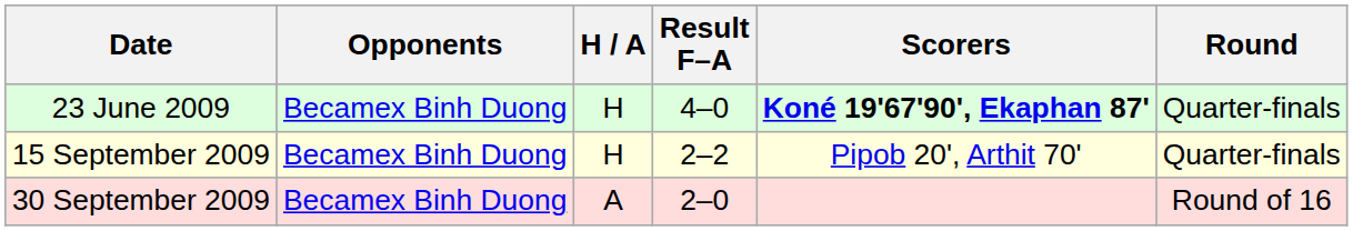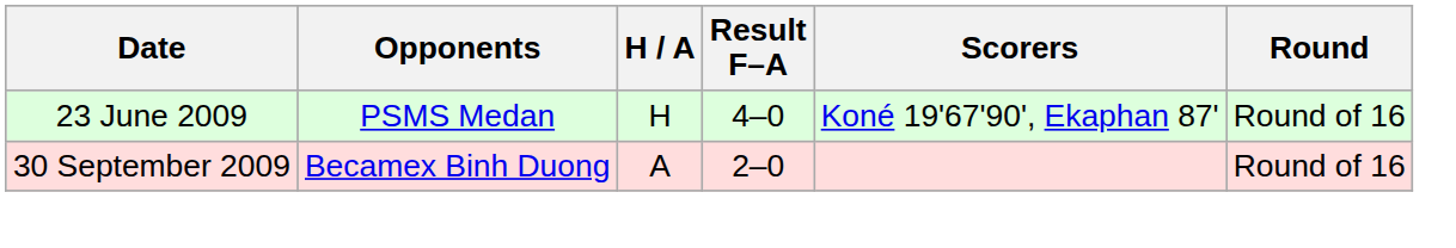23 June 2009 | Opponents: Becamex Binh Duong -> PSMS Medan
23 June 2009 | Scorers: bold -> normal
23 June 2009 | Round: Quarter-finals -> Round of 16
- row: 15 September 2009 | Becamex Binh Duong | H | 2–2 | Pipob 20', Arthit 70' | Quarter-finals
